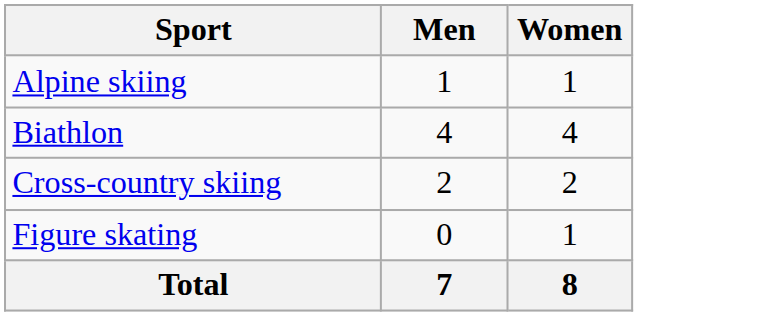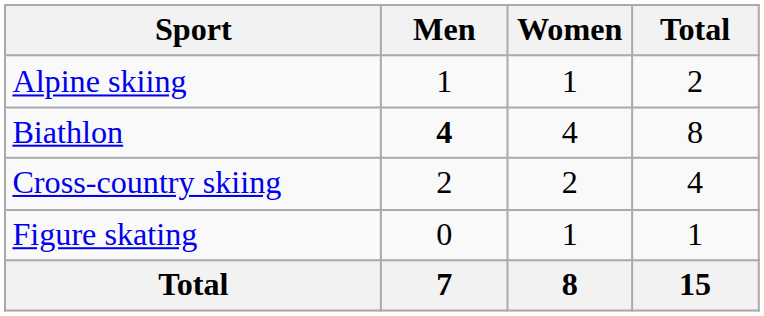+ column: Total | 2 | 8 | 4 | 1 | 15
Biathlon | Men: normal -> bold
